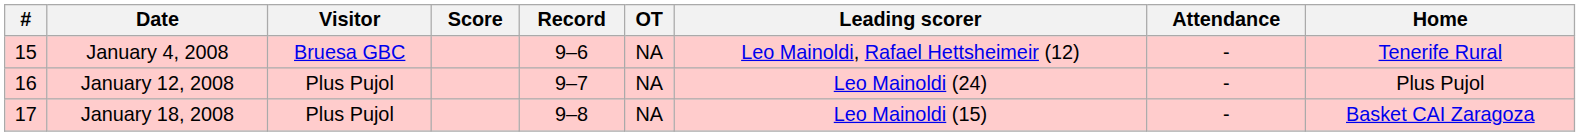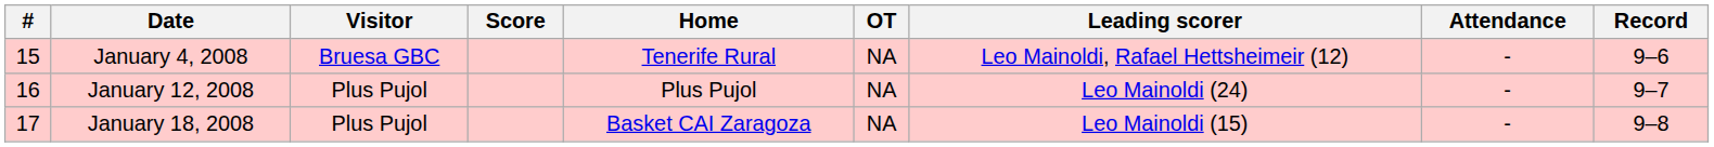columns swapped: Home <-> Record
